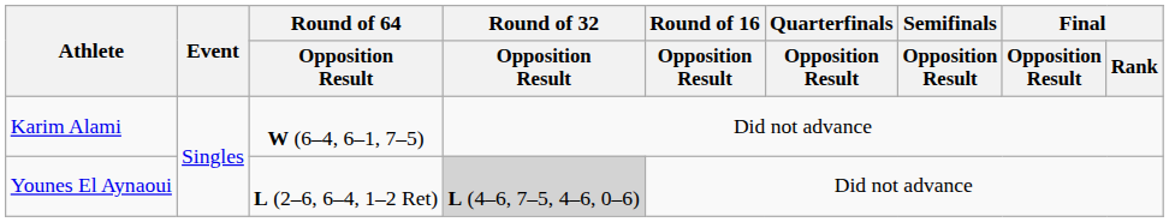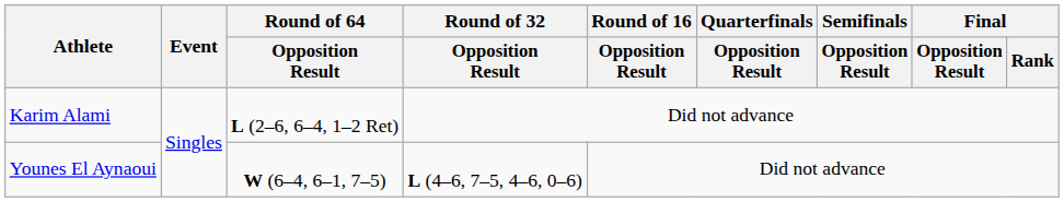Karim Alami | Round of 64 / Opposition Result: W (6–4, 6–1, 7–5) -> L (2–6, 6–4, 1–2 Ret)
Younes El Aynaoui | Round of 64 / Opposition Result: L (2–6, 6–4, 1–2 Ret) -> W (6–4, 6–1, 7–5)
Younes El Aynaoui | Round of 32 / Opposition Result: lightgrey background -> no background
